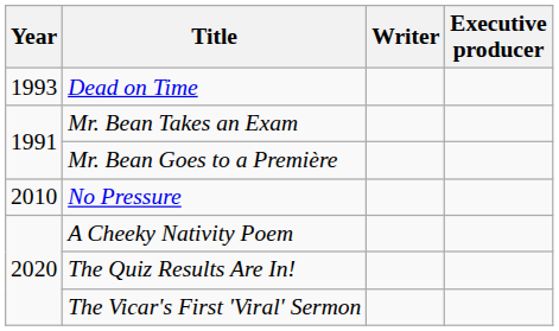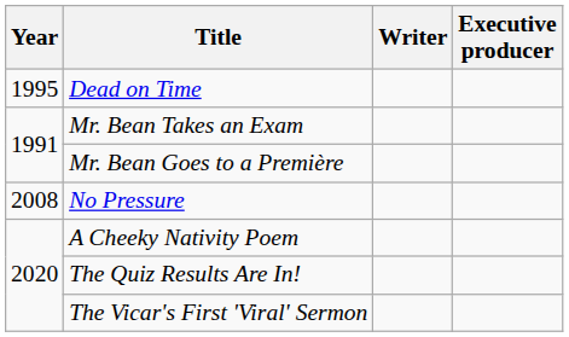Dead on Time | Year: 1993 -> 1995
No Pressure | Year: 2010 -> 2008
